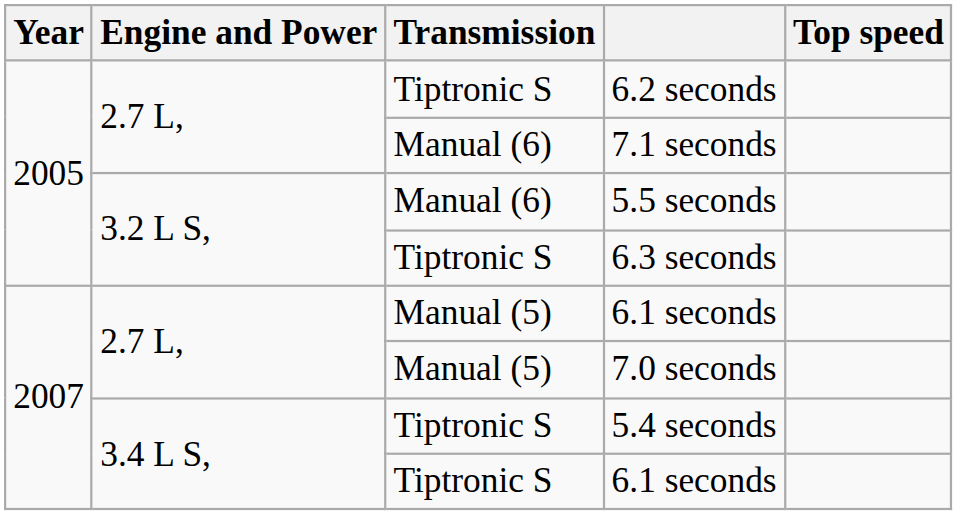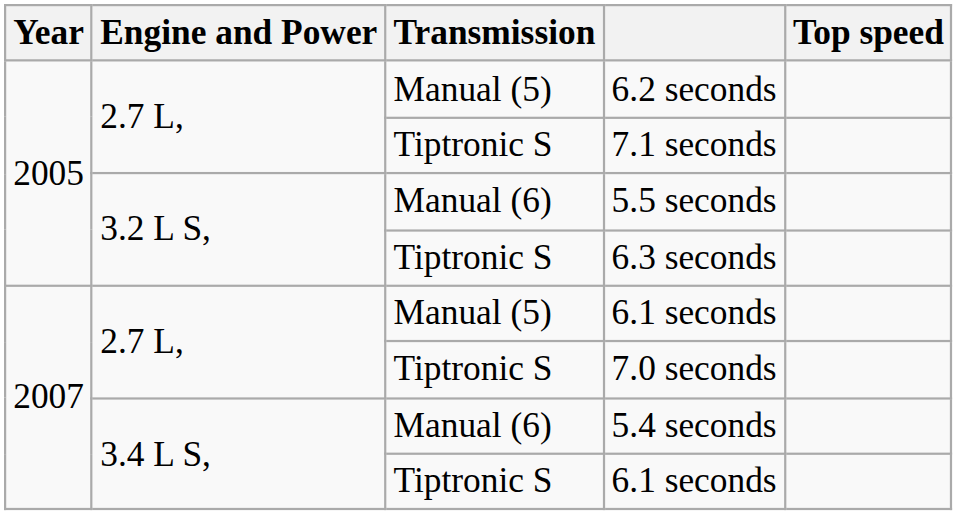6.2 seconds | Transmission: Tiptronic S -> Manual (5)
7.1 seconds | Transmission: Manual (6) -> Tiptronic S
7.0 seconds | Transmission: Manual (5) -> Tiptronic S
5.4 seconds | Transmission: Tiptronic S -> Manual (6)
